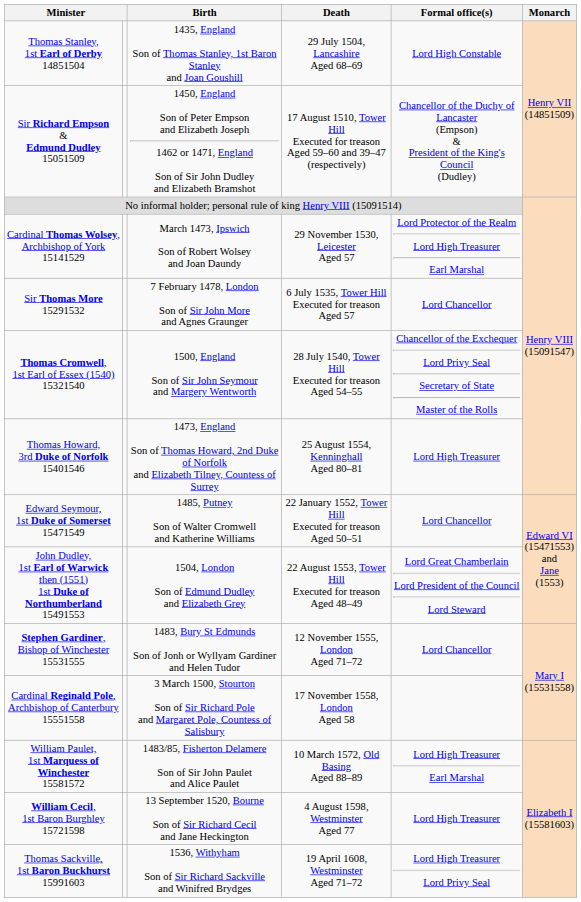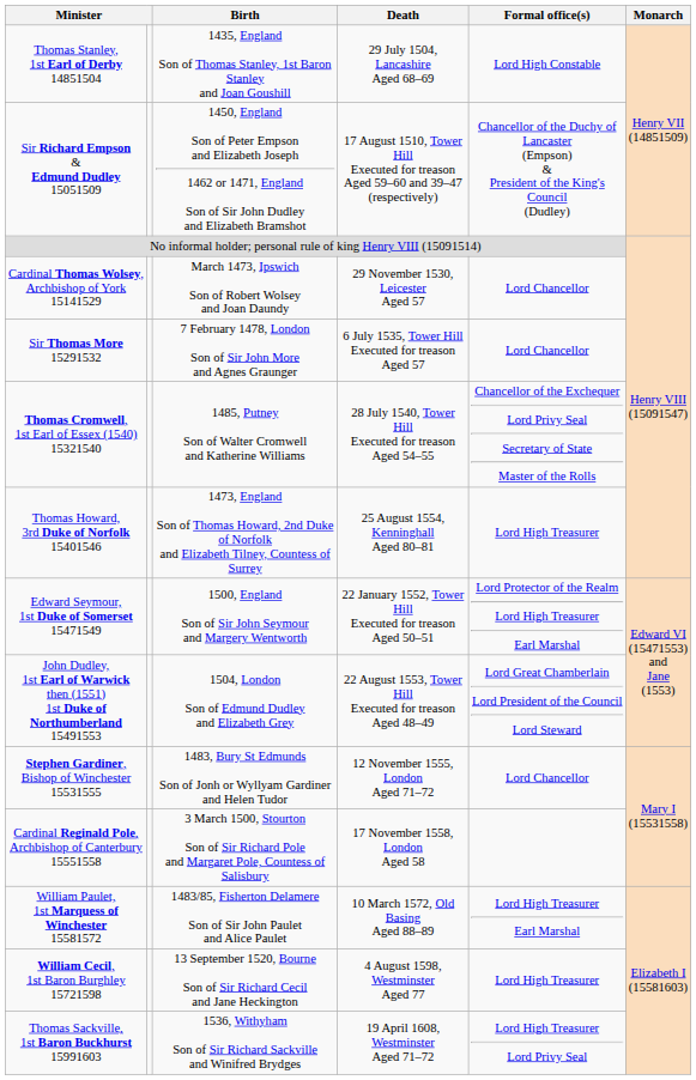Cardinal Thomas Wolsey, Archbishop of York 15141529 | Formal office(s): Lord Protector of the Realm Lord High Treasurer Earl Marshal -> Lord Chancellor
Thomas Cromwell, 1st Earl of Essex (1540) 15321540 | Birth: 1500, England Son of Sir John Seymour and Margery Wentworth -> 1485, Putney Son of Walter Cromwell and Katherine Williams
Edward Seymour, 1st Duke of Somerset 15471549 | Birth: 1485, Putney Son of Walter Cromwell and Katherine Williams -> 1500, England Son of Sir John Seymour and Margery Wentworth
Edward Seymour, 1st Duke of Somerset 15471549 | Formal office(s): Lord Chancellor -> Lord Protector of the Realm Lord High Treasurer Earl Marshal
